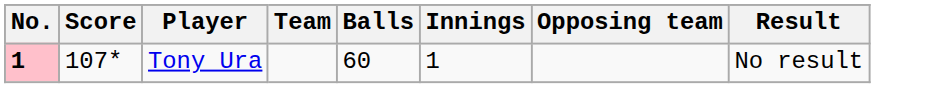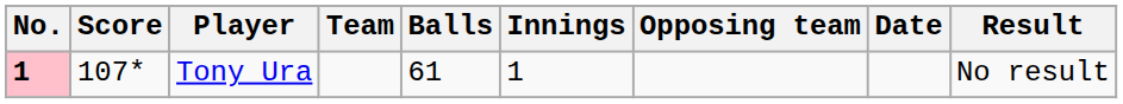+ column: Date
Tony Ura | Balls: 60 -> 61
